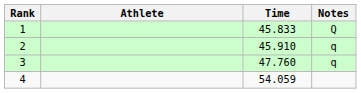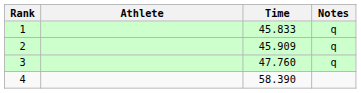1 | Notes: Q -> q
2 | Time: 45.910 -> 45.909
4 | Time: 54.059 -> 58.390
